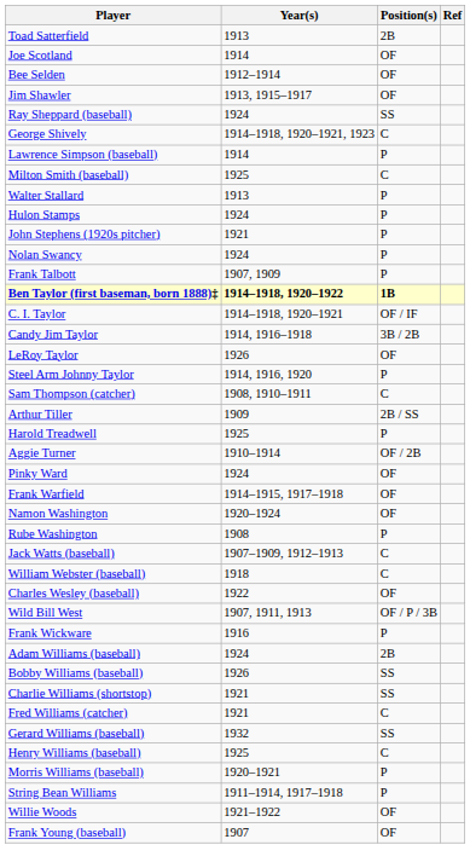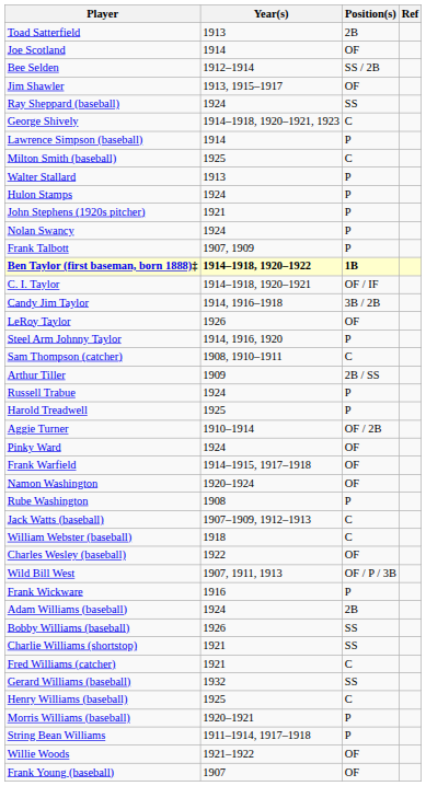Bee Selden | Position(s): OF -> SS / 2B
+ row: Russell Trabue | 1924 | P
